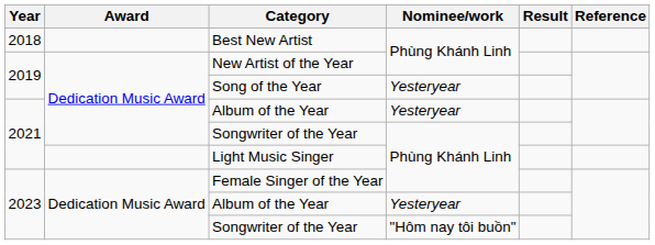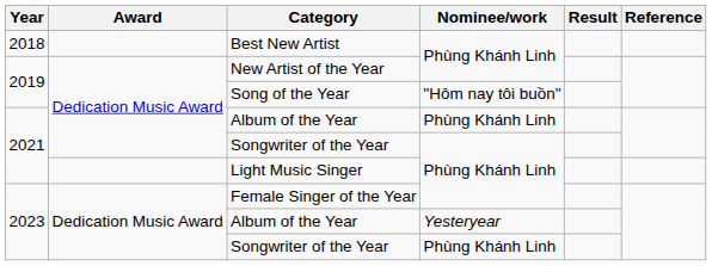Song of the Year | Nominee/work: Yesteryear -> "Hôm nay tôi buồn"
2021 / Album of the Year | Nominee/work: Yesteryear -> Phùng Khánh Linh
2023 / Songwriter of the Year | Nominee/work: "Hôm nay tôi buồn" -> Phùng Khánh Linh
